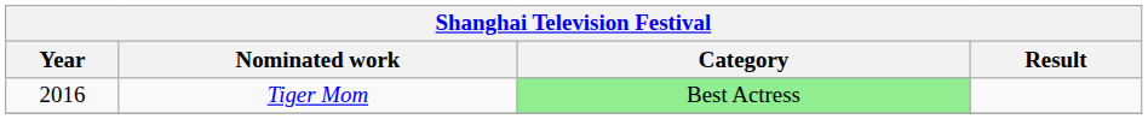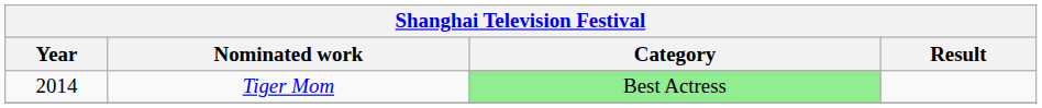Tiger Mom | Year: 2016 -> 2014
